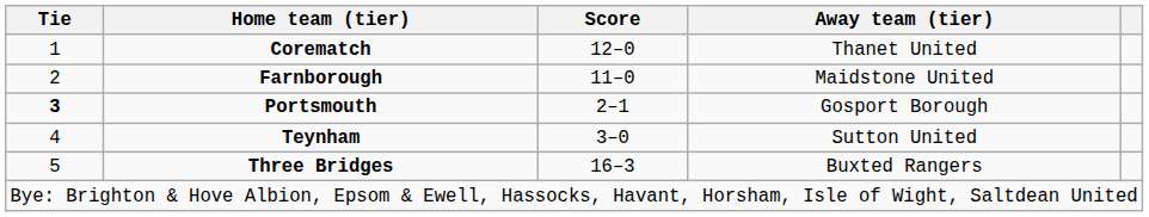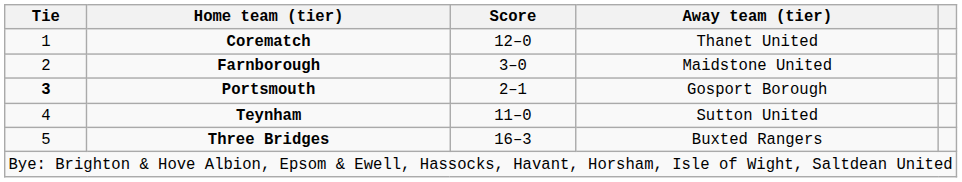Farnborough | Score: 11–0 -> 3–0
Teynham | Score: 3–0 -> 11–0
